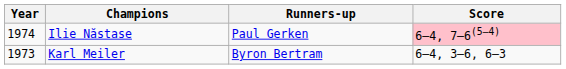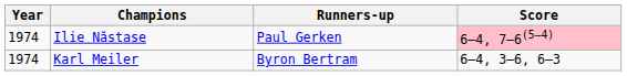Karl Meiler | Year: 1973 -> 1974
